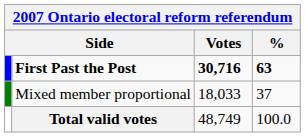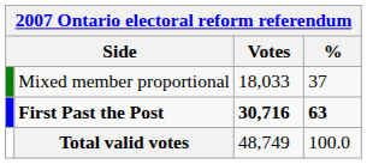rows swapped: First Past the Post <-> Mixed member proportional
